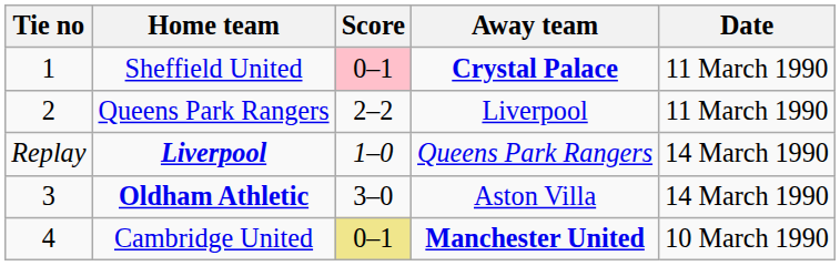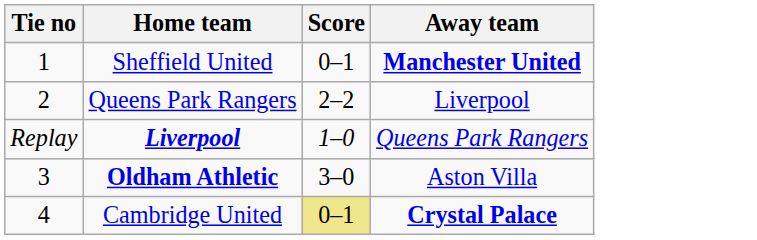- column: Date | 11 March 1990 | 11 March 1990 | 14 March 1990 | 14 March 1990 | 10 March 1990
Sheffield United | Score: pink background -> no background
Sheffield United | Away team: Crystal Palace -> Manchester United
Cambridge United | Away team: Manchester United -> Crystal Palace
